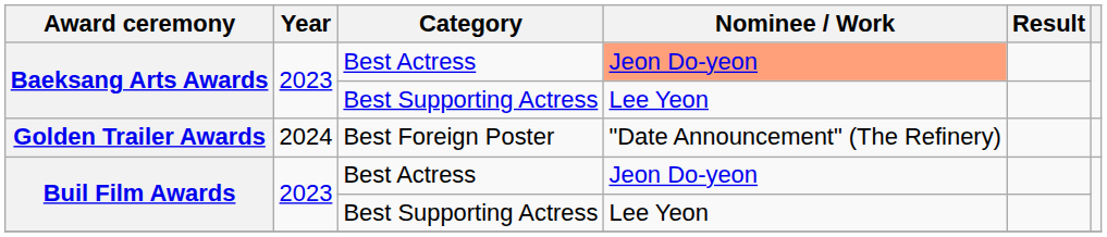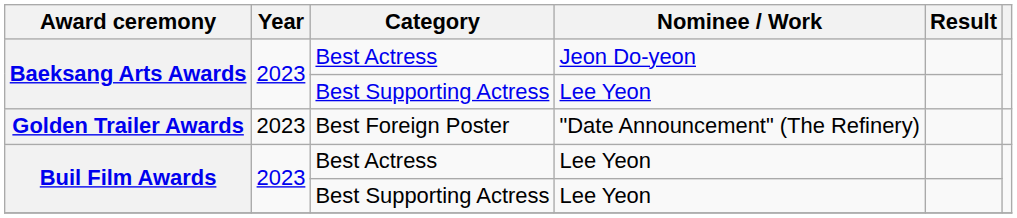Baeksang Arts Awards / Best Actress | Nominee / Work: lightsalmon background -> no background
Golden Trailer Awards | Year: 2024 -> 2023
Buil Film Awards / Best Actress | Nominee / Work: Jeon Do-yeon -> Lee Yeon
